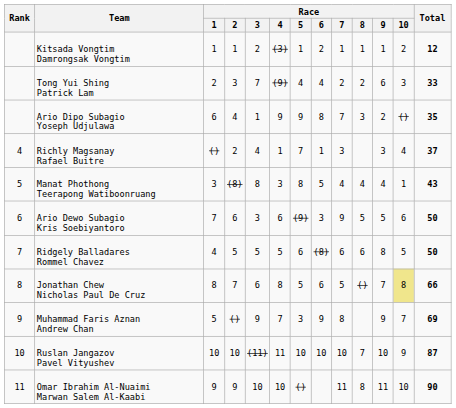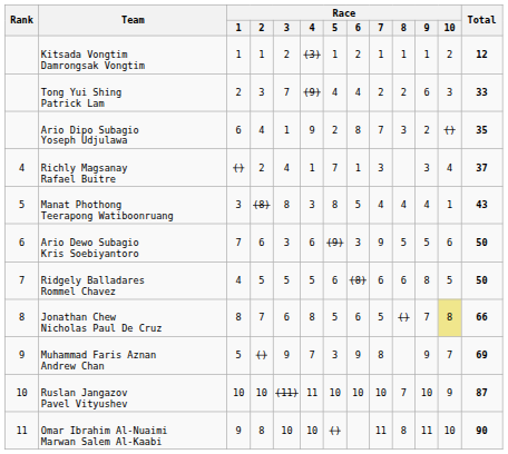Ario Dipo Subagio Yoseph Udjulawa | Race / 5: 9 -> 2
Omar Ibrahim Al-Nuaimi Marwan Salem Al-Kaabi | Race / 2: 9 -> 8
